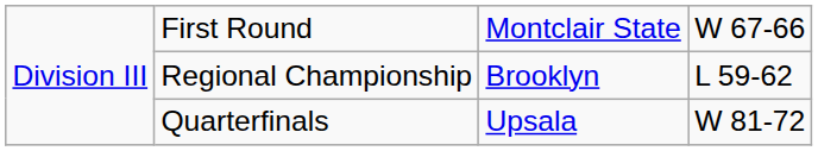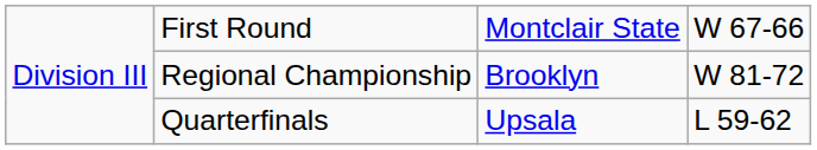Regional Championship | column 4: L 59-62 -> W 81-72
Quarterfinals | column 4: W 81-72 -> L 59-62
